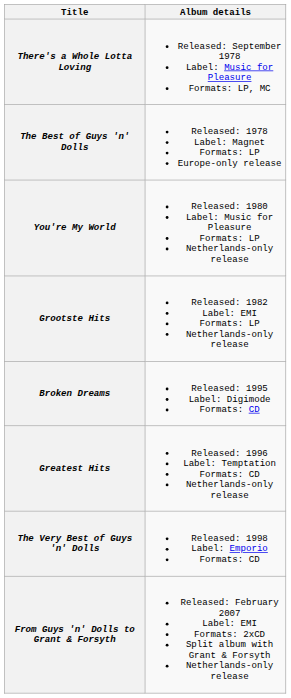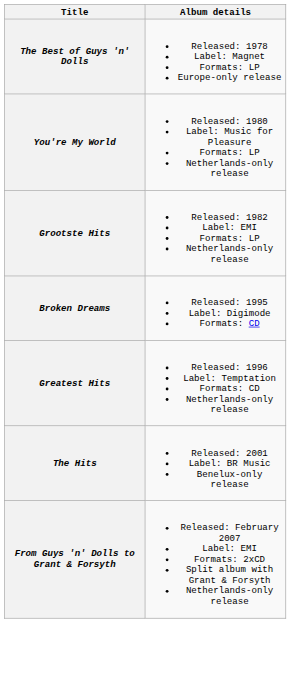- row: There's a Whole Lotta Loving | Released: September 1978 Label: Music for Pleasure Formats: LP, MC
- row: The Very Best of Guys 'n' Dolls | Released: 1998 Label: Emporio Formats: CD
+ row: The Hits | Released: 2001 Label: BR Music Benelux-only release
